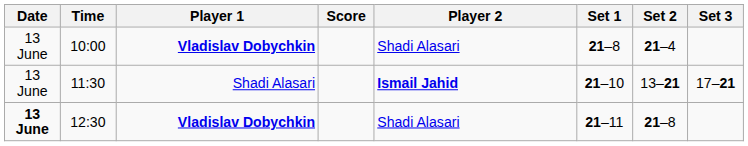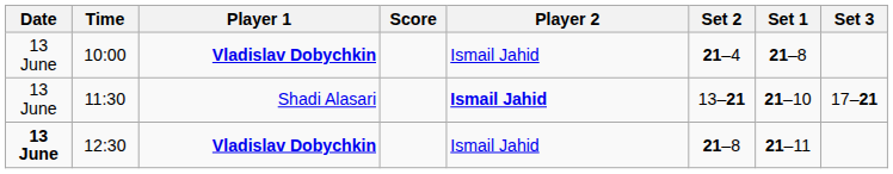columns swapped: Set 1 <-> Set 2
10:00 | Player 2: Shadi Alasari -> Ismail Jahid
12:30 | Player 2: Shadi Alasari -> Ismail Jahid
